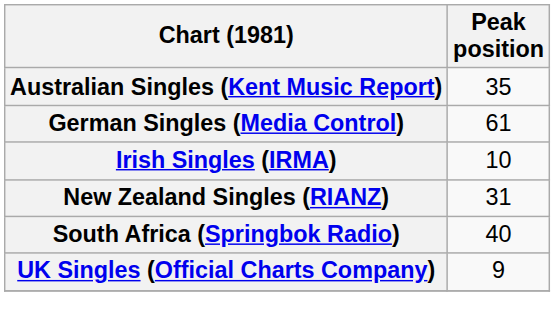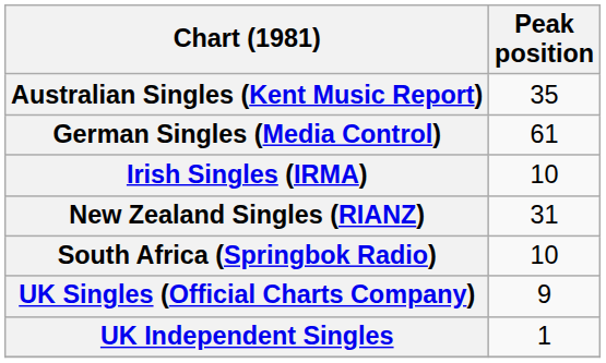South Africa (Springbok Radio) | Peak position: 40 -> 10
+ row: UK Independent Singles | 1
